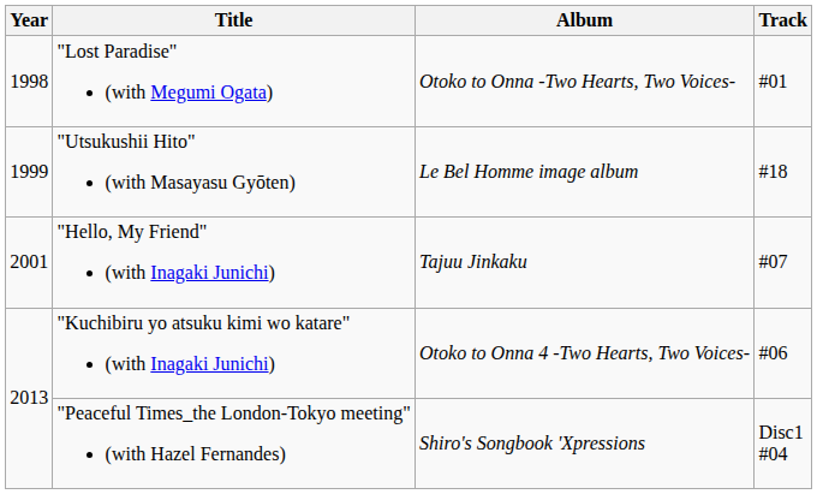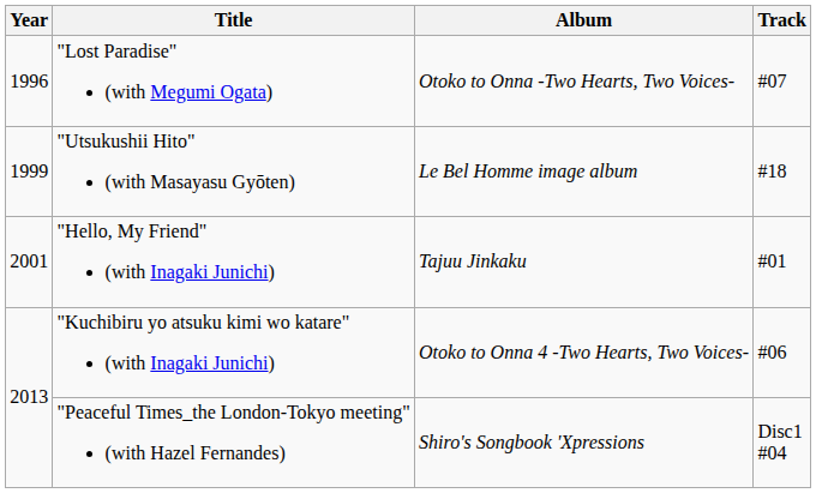"Lost Paradise" (with Megumi Ogata) | Year: 1998 -> 1996
"Lost Paradise" (with Megumi Ogata) | Track: #01 -> #07
"Hello, My Friend" (with Inagaki Junichi) | Track: #07 -> #01
